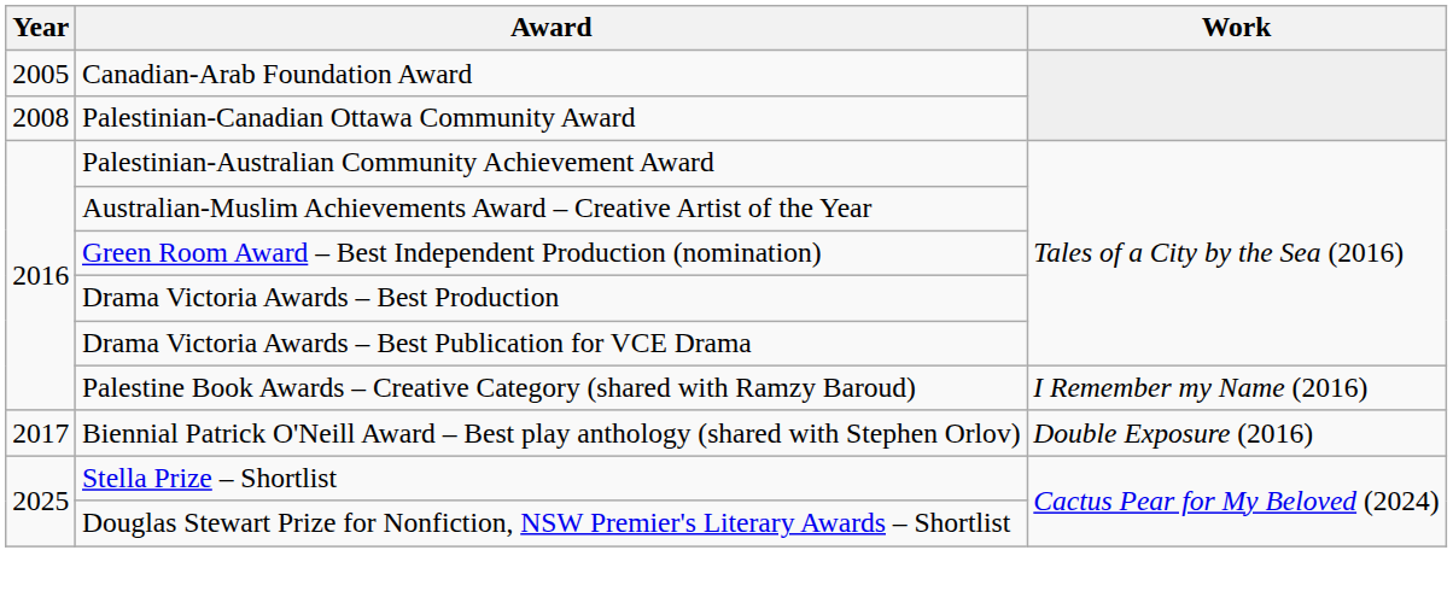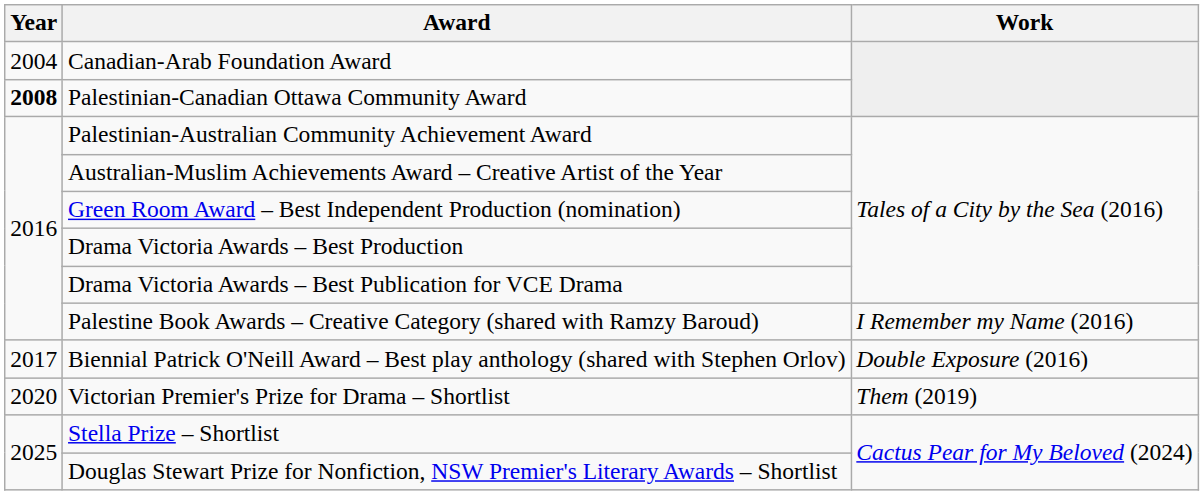Canadian-Arab Foundation Award | Year: 2005 -> 2004
Palestinian-Canadian Ottawa Community Award | Year: normal -> bold
+ row: 2020 | Victorian Premier's Prize for Drama – Shortlist | Them (2019)
